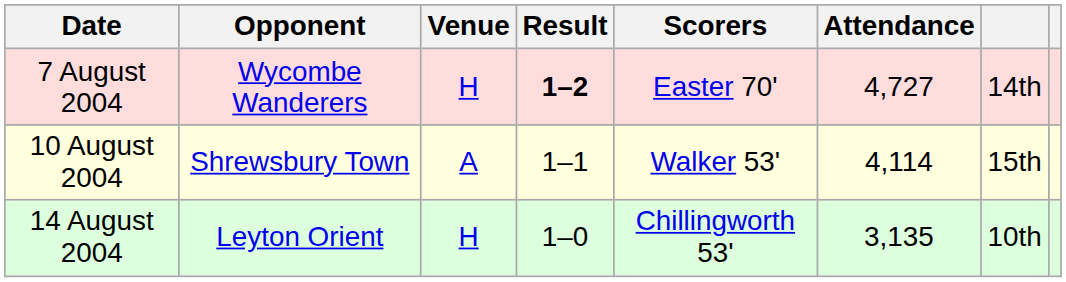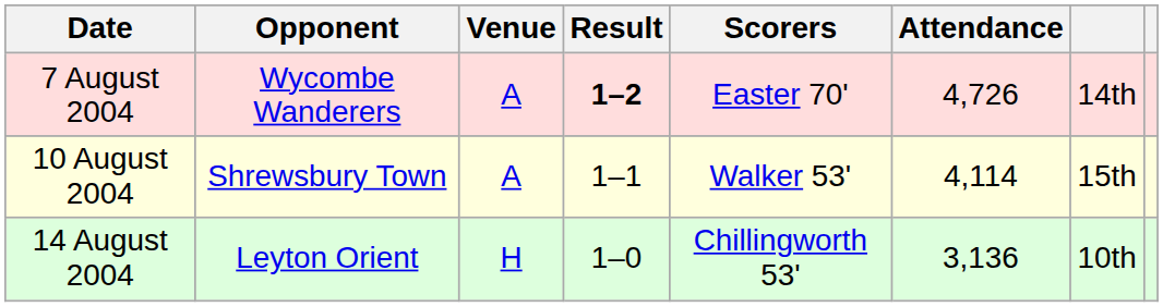7 August 2004 | Venue: H -> A
7 August 2004 | Attendance: 4,727 -> 4,726
14 August 2004 | Attendance: 3,135 -> 3,136
